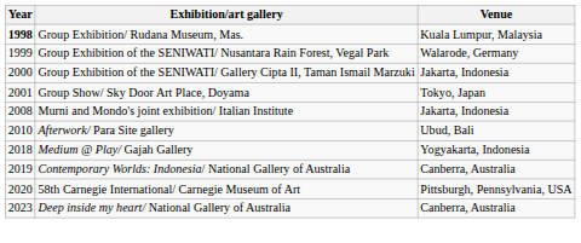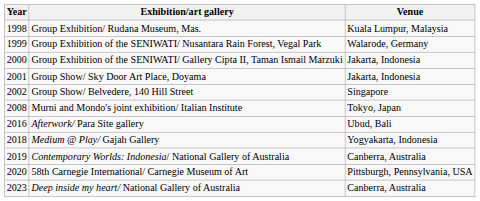Group Exhibition/ Rudana Museum, Mas. | Year: bold -> normal
Group Show/ Sky Door Art Place, Doyama | Venue: Tokyo, Japan -> Jakarta, Indonesia
+ row: 2002 | Group Show/ Belvedere, 140 Hill Street | Singapore
Murni and Mondo's joint exhibition/ Italian Institute | Venue: Jakarta, Indonesia -> Tokyo, Japan
Afterwork/ Para Site gallery | Year: 2010 -> 2016
